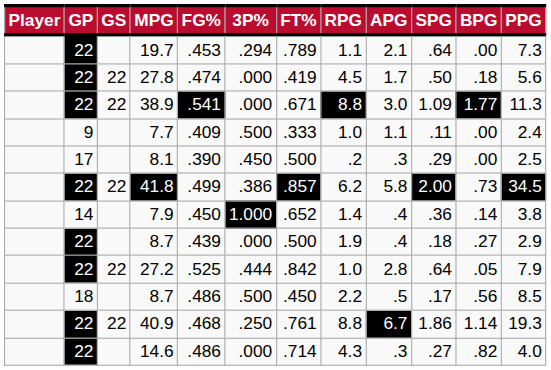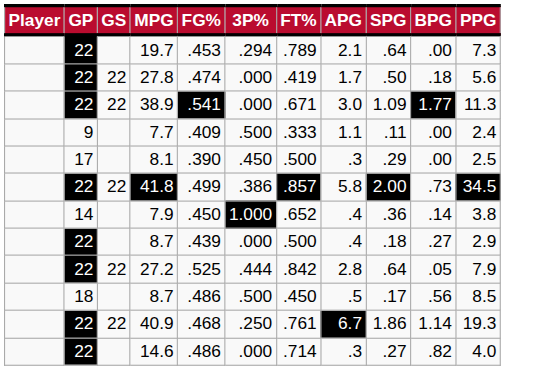- column: RPG | 1.1 | 4.5 | 8.8 | 1.0 | .2 | 6.2 | 1.4 | 1.9 | 1.0 | 2.2 | 8.8 | 4.3
